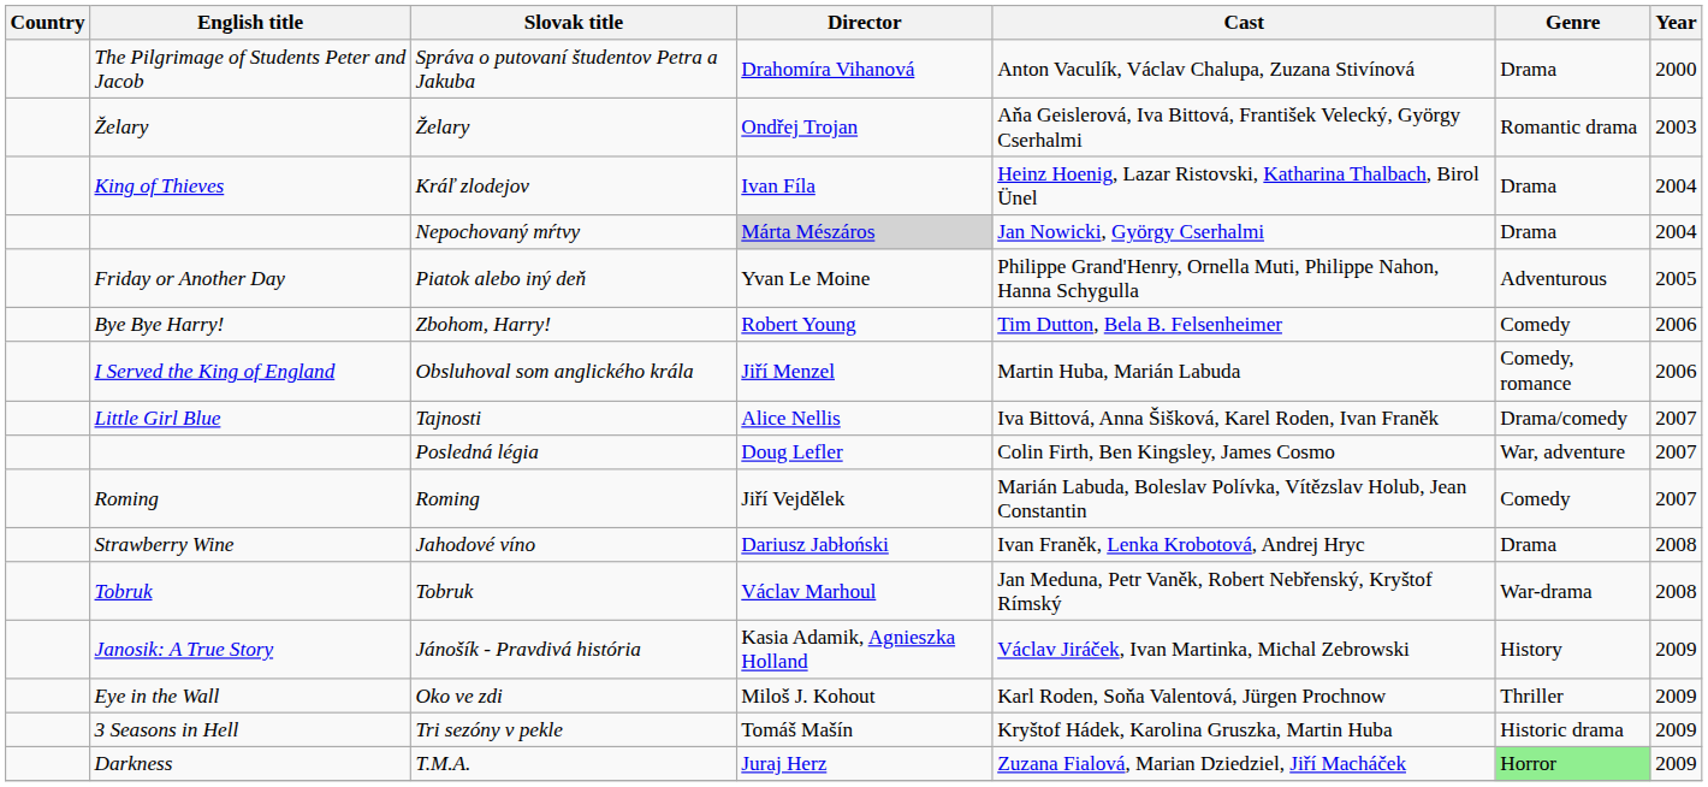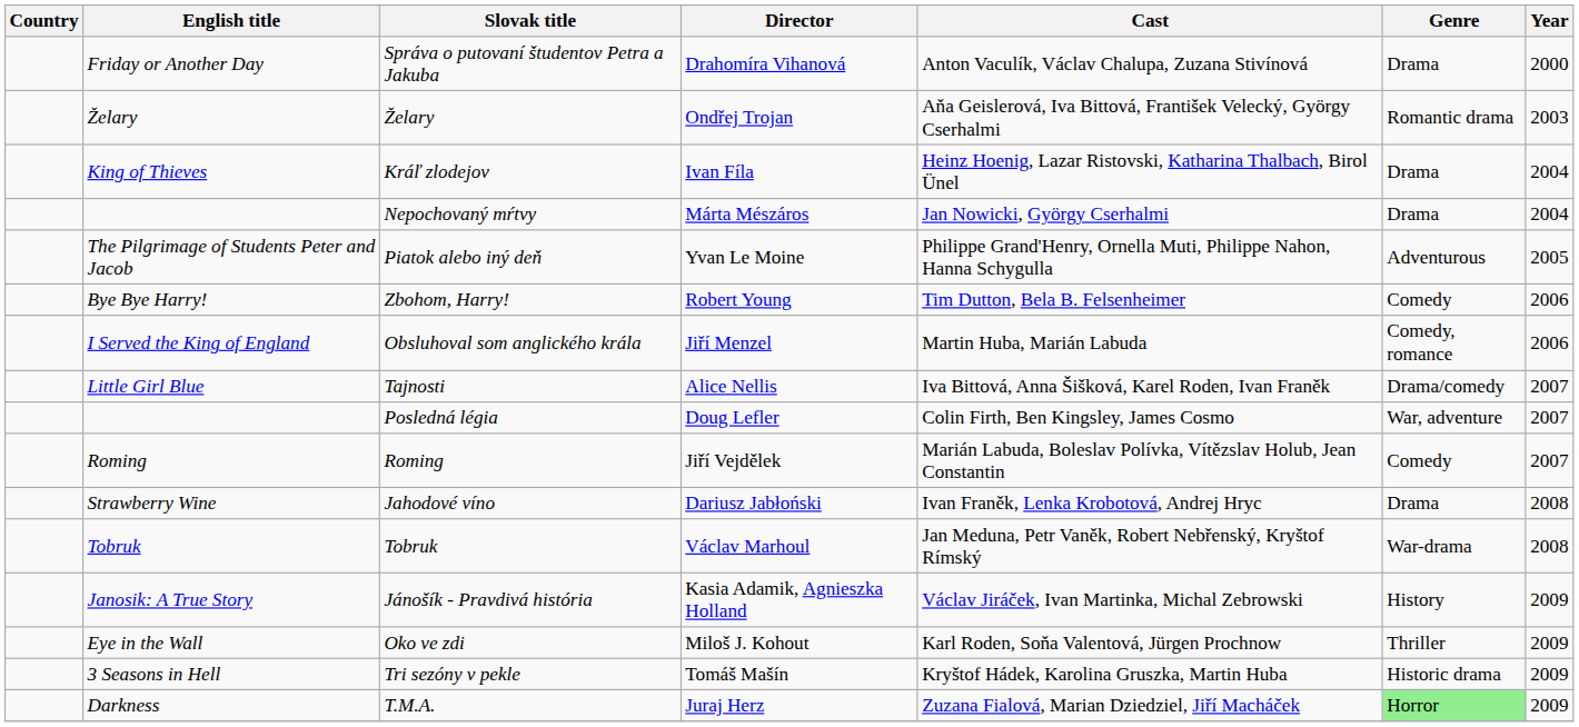Správa o putovaní študentov Petra a Jakuba | English title: The Pilgrimage of Students Peter and Jacob -> Friday or Another Day
Nepochovaný mŕtvy | Director: lightgrey background -> no background
Piatok alebo iný deň | English title: Friday or Another Day -> The Pilgrimage of Students Peter and Jacob
